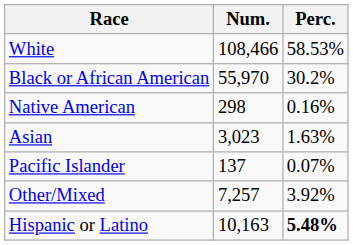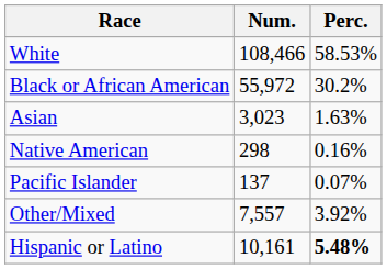Black or African American | Num.: 55,970 -> 55,972
rows swapped: Native American <-> Asian
Other/Mixed | Num.: 7,257 -> 7,557
Hispanic or Latino | Num.: 10,163 -> 10,161
